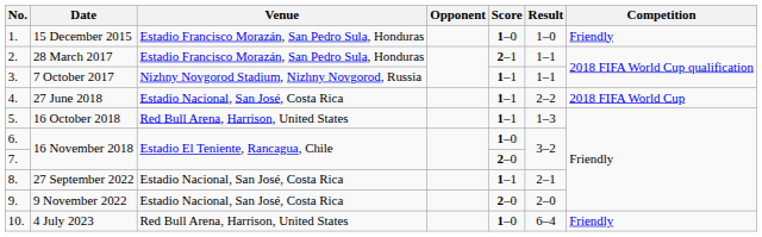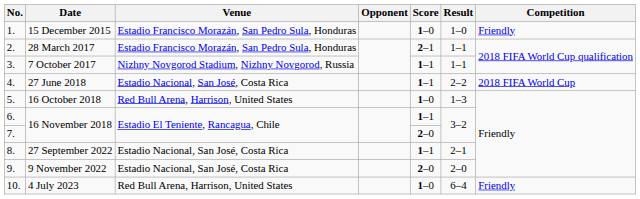16 October 2018 | Score: 1–1 -> 1–0
6. / 16 November 2018 | Score: 1–0 -> 1–1
